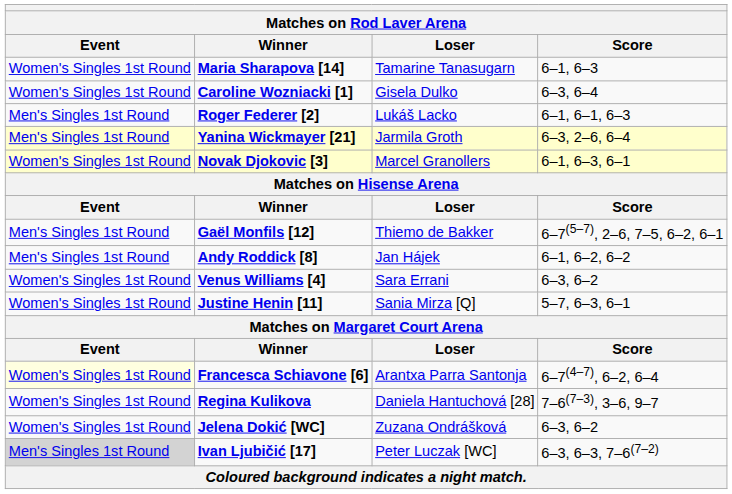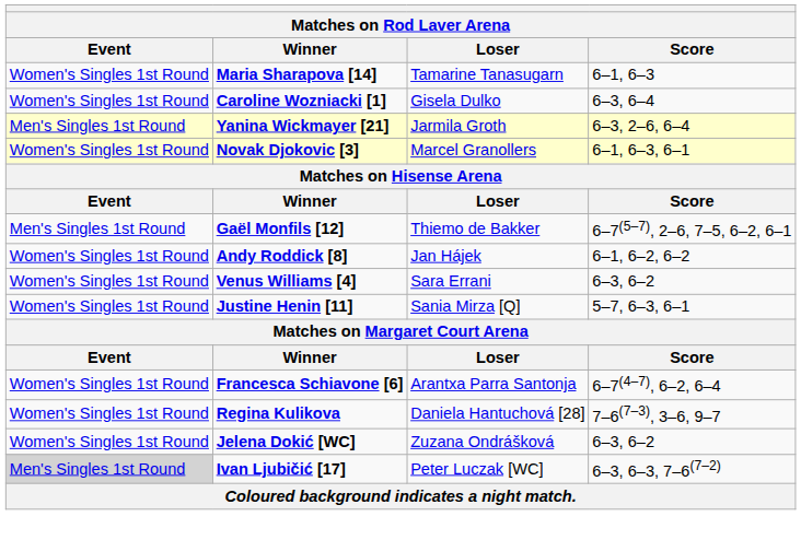- row: Men's Singles 1st Round | Roger Federer [2] | Lukáš Lacko | 6–1, 6–1, 6–3
Andy Roddick [8] | Event: Men's Singles 1st Round -> Women's Singles 1st Round
Francesca Schiavone [6] | Event: lightyellow background -> no background
